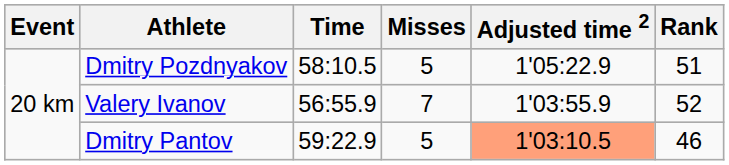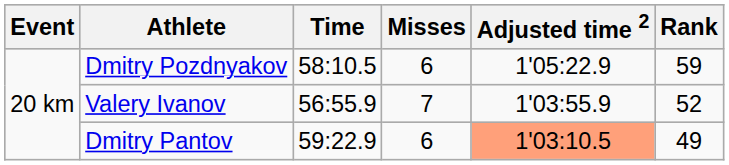Dmitry Pozdnyakov | Misses: 5 -> 6
Dmitry Pozdnyakov | Rank: 51 -> 59
Dmitry Pantov | Misses: 5 -> 6
Dmitry Pantov | Rank: 46 -> 49
